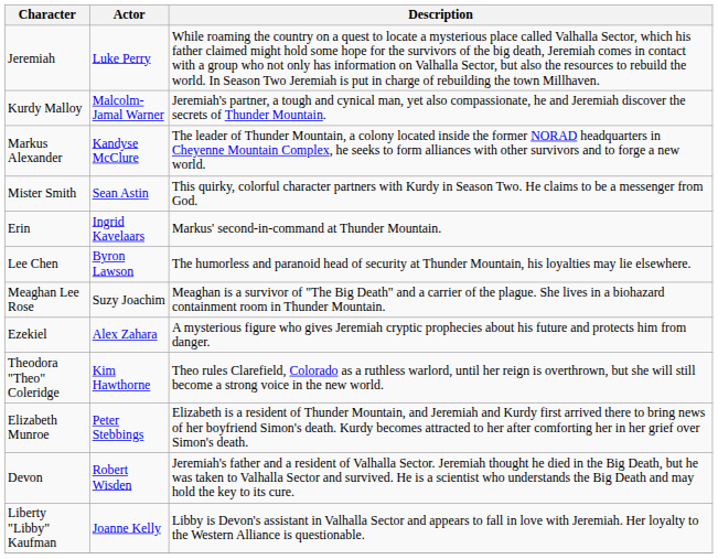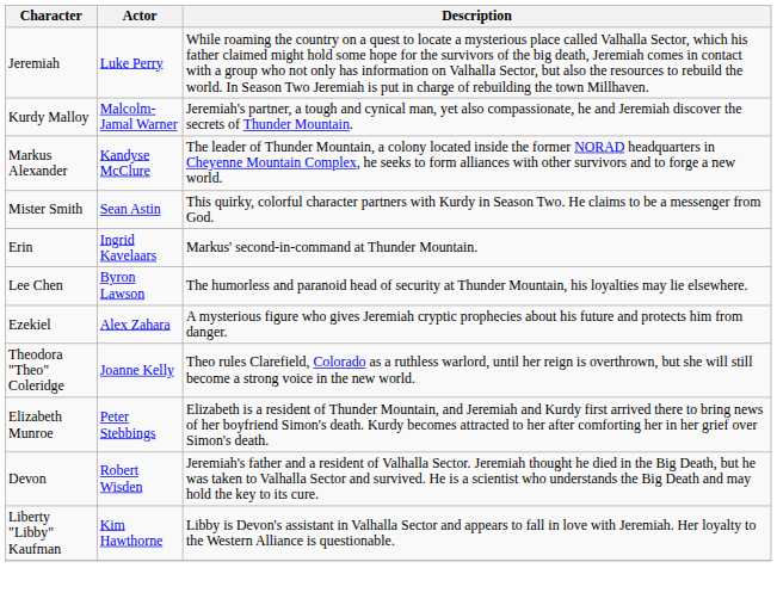- row: Meaghan Lee Rose | Suzy Joachim | Meaghan is a survivor of "The Big Death" and a carrier of the plague. She lives in a biohazard containment room in Thunder Mountain.
Theodora "Theo" Coleridge | Actor: Kim Hawthorne -> Joanne Kelly
Liberty "Libby" Kaufman | Actor: Joanne Kelly -> Kim Hawthorne
